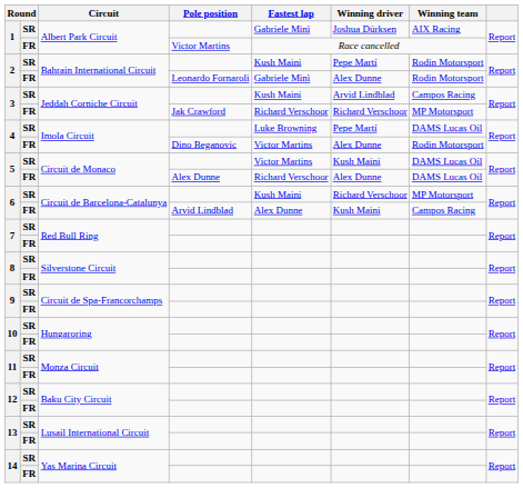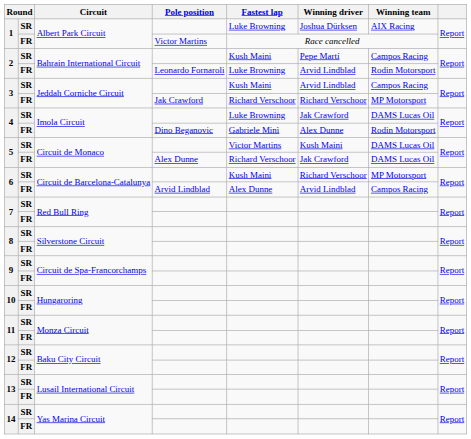1 / SR | Fastest lap: Gabriele Minì -> Luke Browning
2 / SR | Winning team: Rodin Motorsport -> Campos Racing
2 / FR | Fastest lap: Gabriele Minì -> Luke Browning
2 / FR | Winning driver: Alex Dunne -> Arvid Lindblad
4 / SR | Winning driver: Pepe Martí -> Jak Crawford
4 / FR | Fastest lap: Victor Martins -> Gabriele Minì
5 / FR | Winning driver: Alex Dunne -> Jak Crawford
6 / FR | Winning driver: Kush Maini -> Arvid Lindblad
